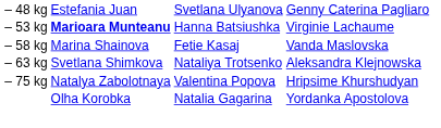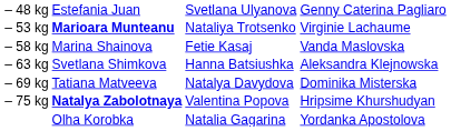– 53 kg | column 3: Hanna Batsiushka -> Nataliya Trotsenko
– 63 kg | column 3: Nataliya Trotsenko -> Hanna Batsiushka
+ row: – 69 kg | Tatiana Matveeva | Natalya Davydova | Dominika Misterska
– 75 kg | column 2: normal -> bold
